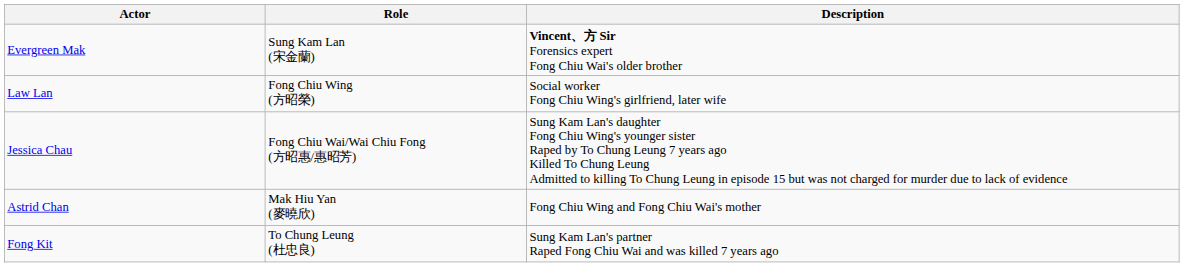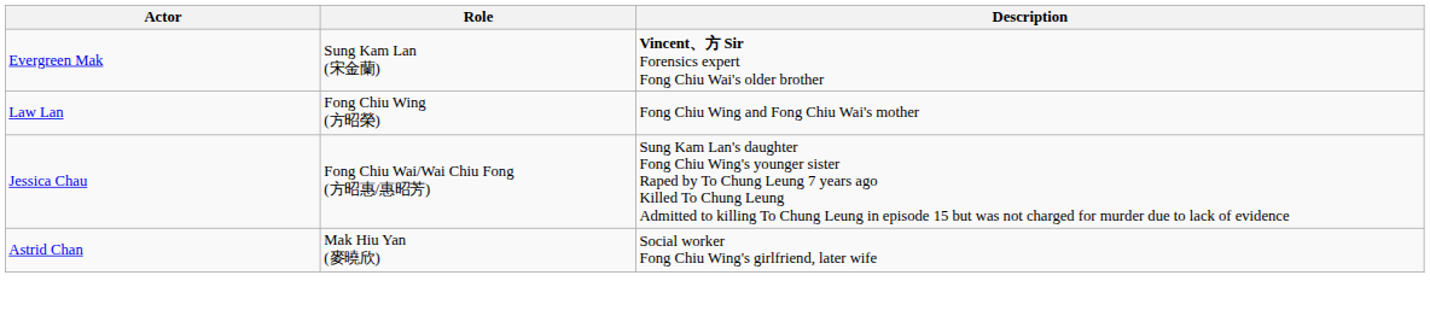Law Lan | Description: Social worker Fong Chiu Wing's girlfriend, later wife -> Fong Chiu Wing and Fong Chiu Wai's mother
Astrid Chan | Description: Fong Chiu Wing and Fong Chiu Wai's mother -> Social worker Fong Chiu Wing's girlfriend, later wife
- row: Fong Kit | To Chung Leung (杜忠良) | Sung Kam Lan's partner Raped Fong Chiu Wai and was killed 7 years ago
